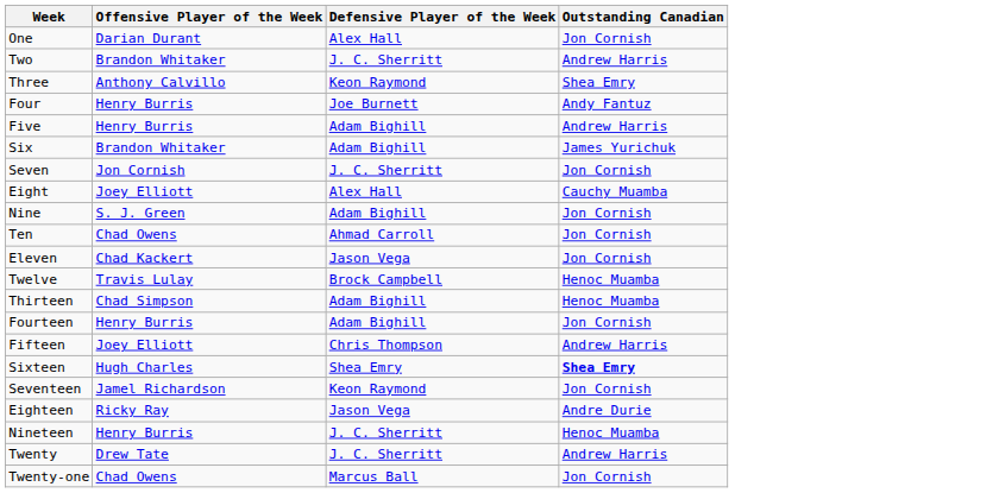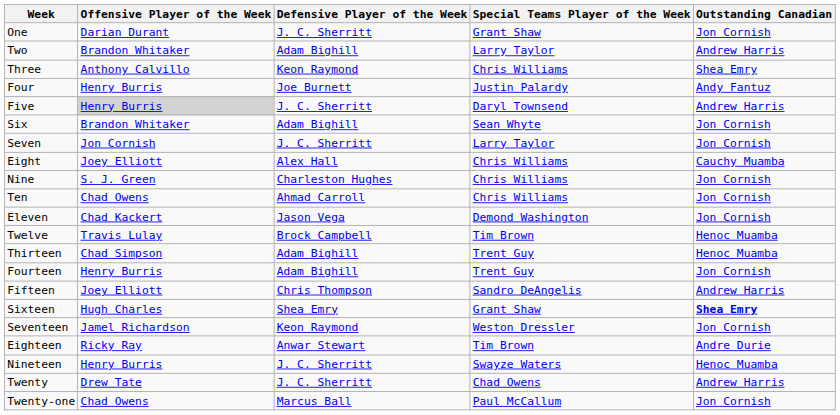+ column: Special Teams Player of the Week | Grant Shaw | Larry Taylor | Chris Williams | Justin Palardy | Daryl Townsend | Sean Whyte | Larry Taylor | Chris Williams | Chris Williams | Chris Williams | Demond Washington | Tim Brown | Trent Guy | Trent Guy | Sandro DeAngelis | Grant Shaw | Weston Dressler | Tim Brown | Swayze Waters | Chad Owens | Paul McCallum
One | Defensive Player of the Week: Alex Hall -> J. C. Sherritt
Two | Defensive Player of the Week: J. C. Sherritt -> Adam Bighill
Five | Offensive Player of the Week: no background -> lightgrey background
Five | Defensive Player of the Week: Adam Bighill -> J. C. Sherritt
Six | Outstanding Canadian: James Yurichuk -> Jon Cornish
Nine | Defensive Player of the Week: Adam Bighill -> Charleston Hughes
Eighteen | Defensive Player of the Week: Jason Vega -> Anwar Stewart
